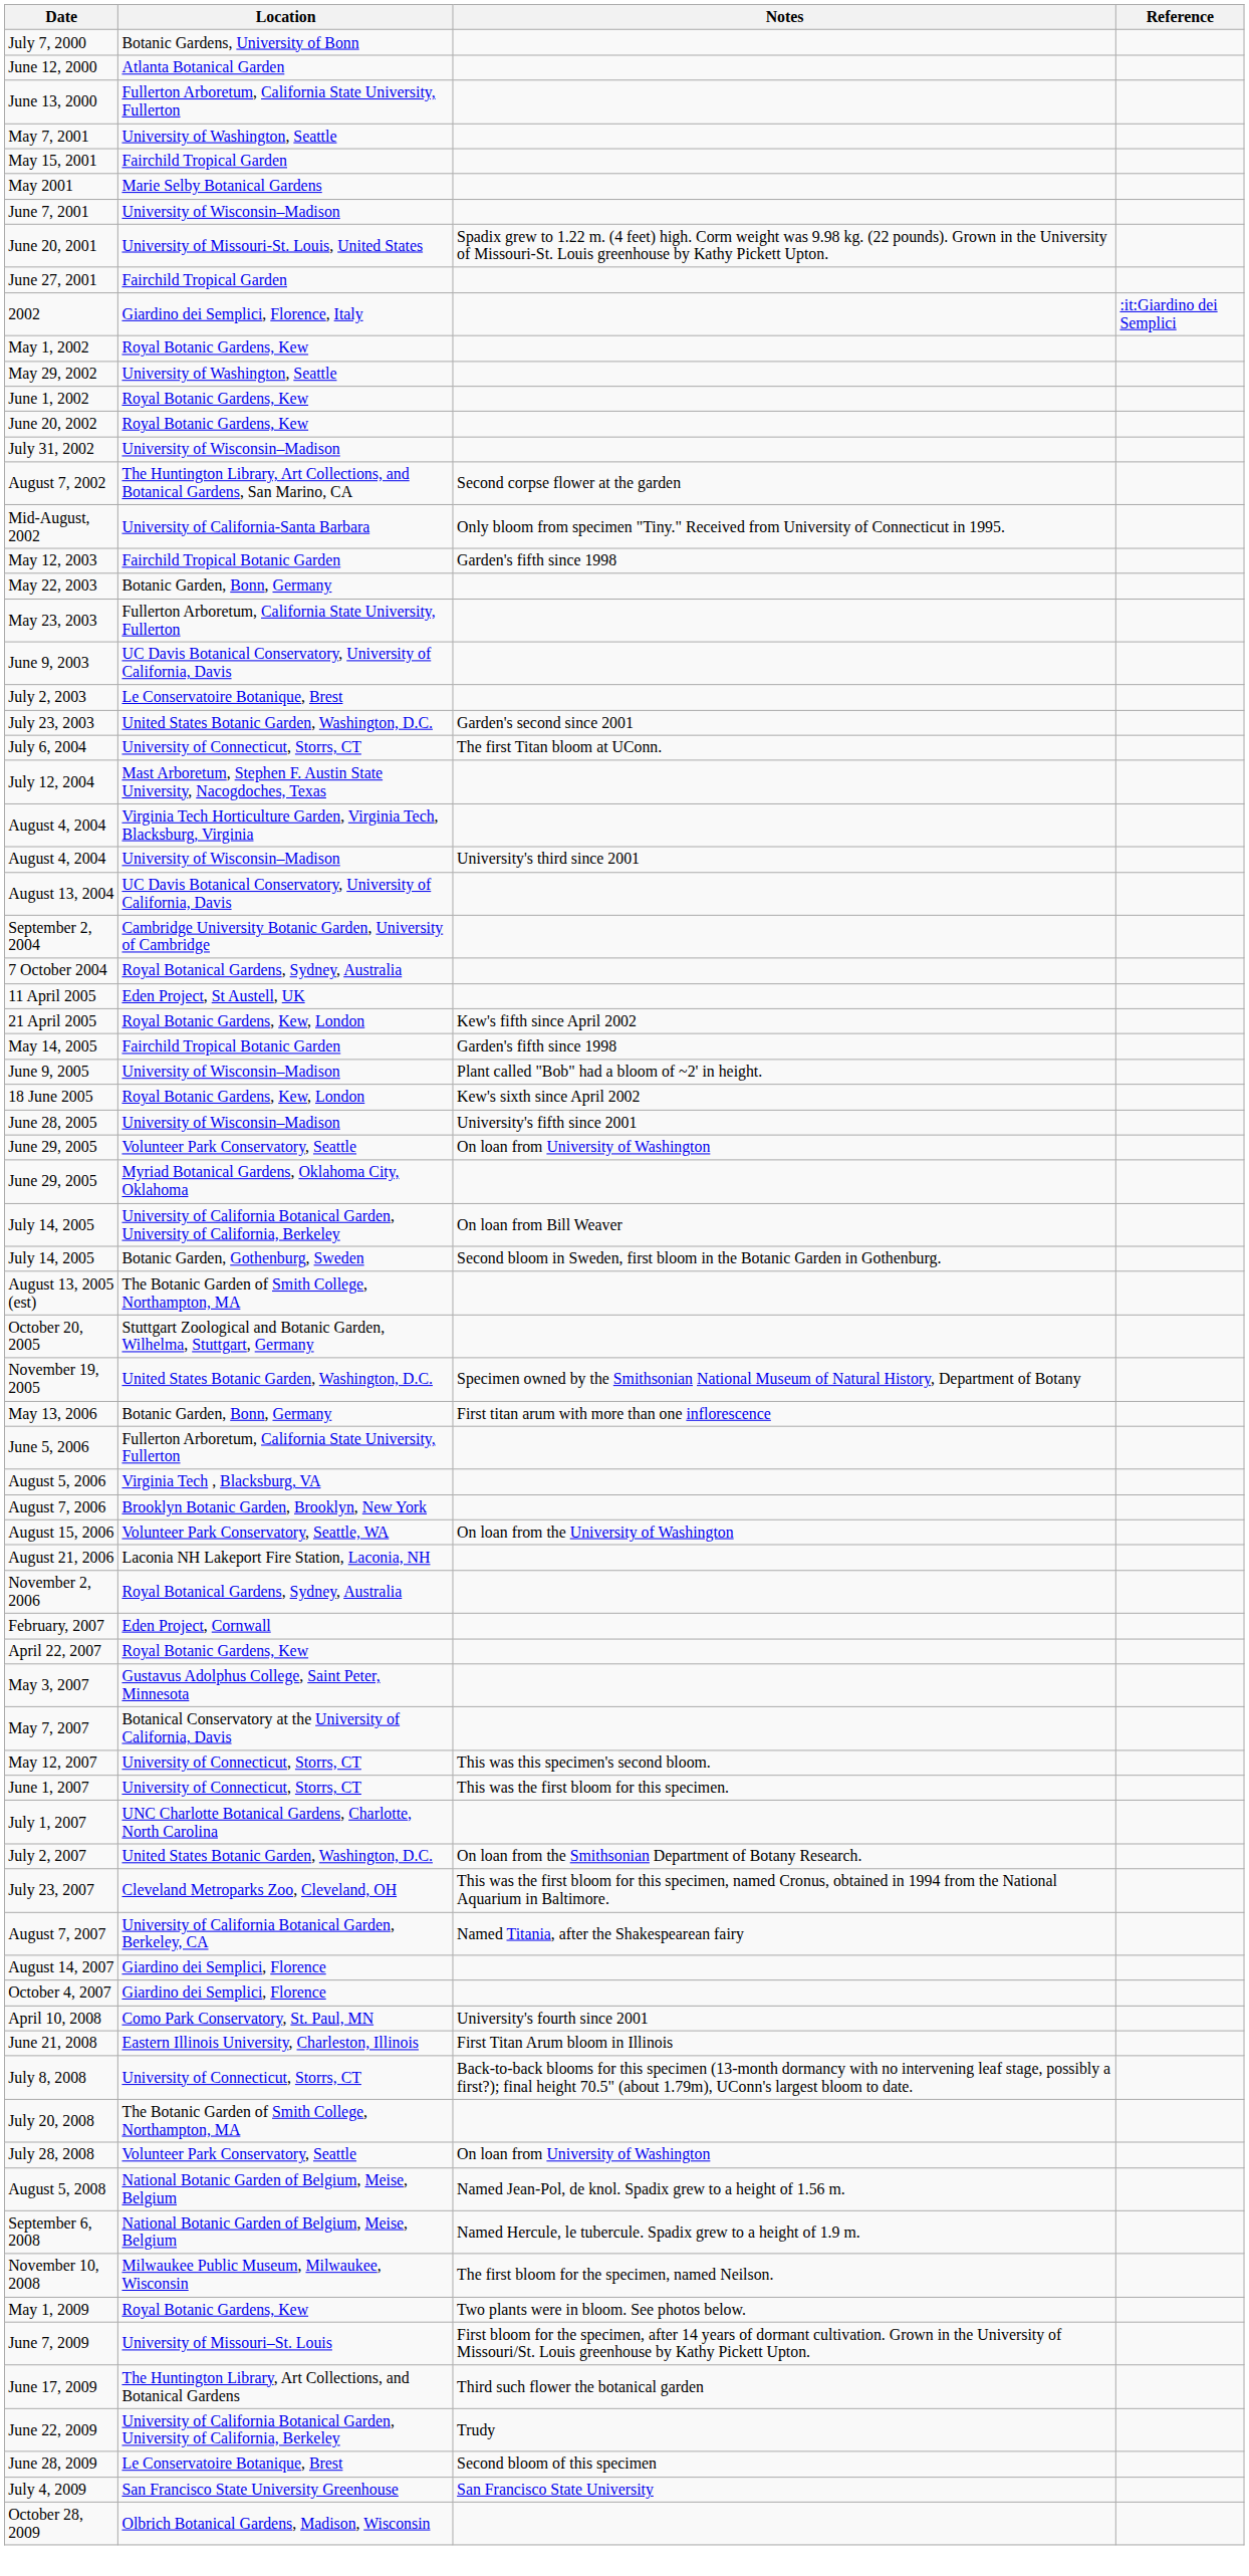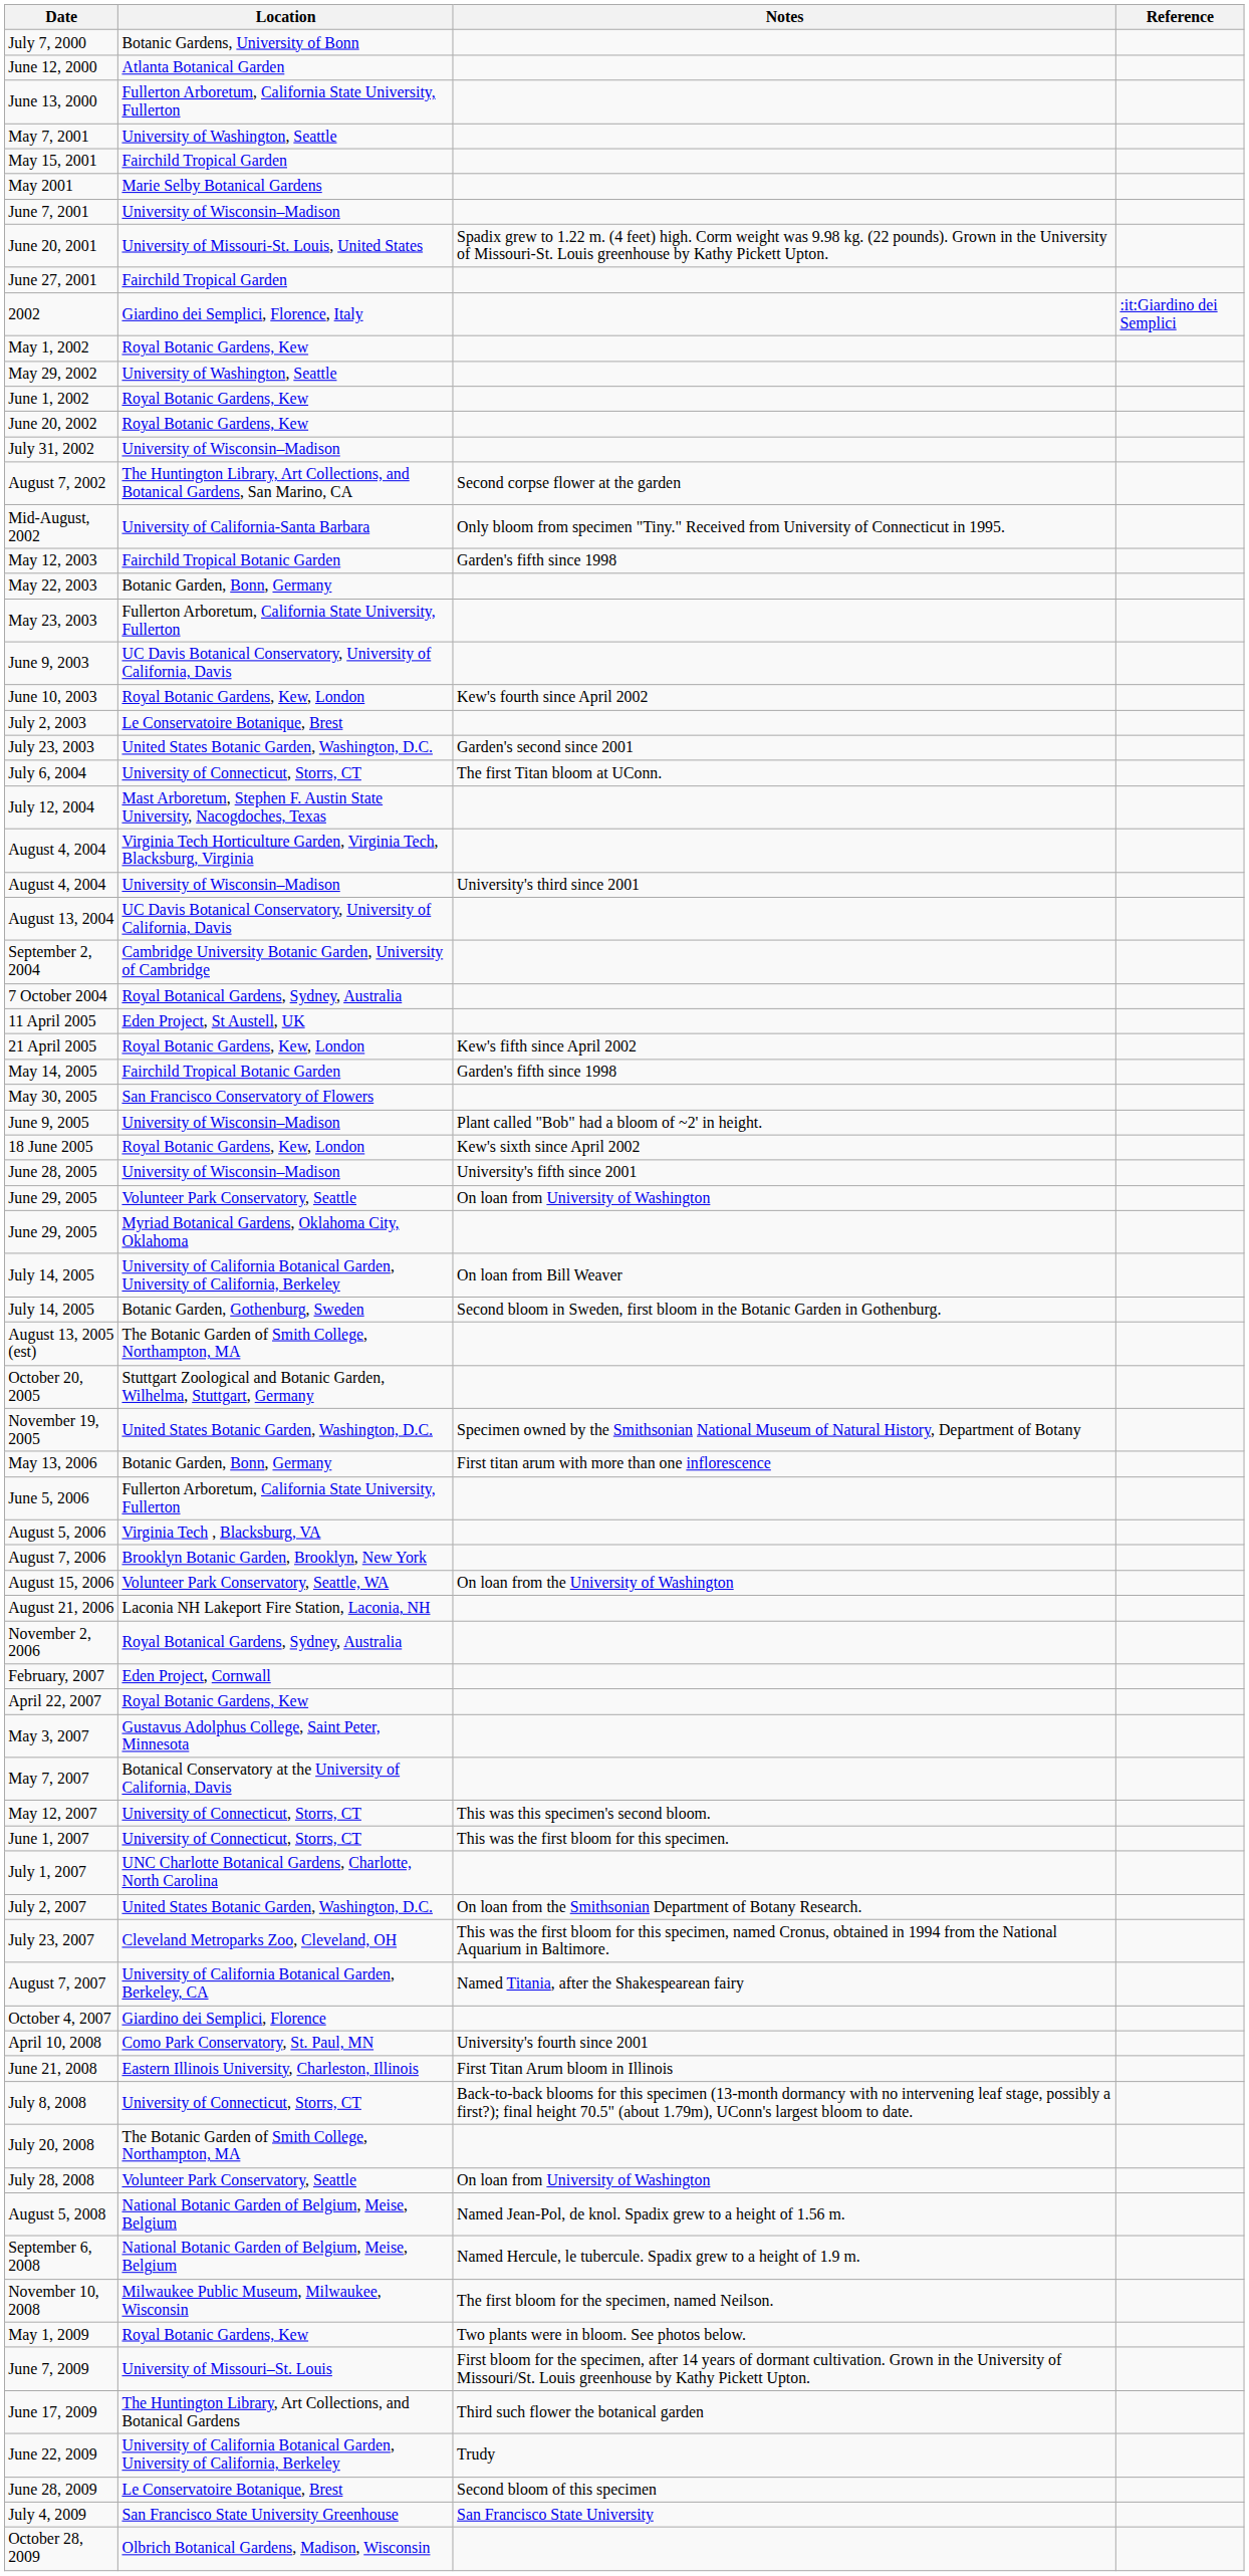+ row: June 10, 2003 | Royal Botanic Gardens, Kew, London | Kew's fourth since April 2002
+ row: May 30, 2005 | San Francisco Conservatory of Flowers
- row: August 14, 2007 | Giardino dei Semplici, Florence
